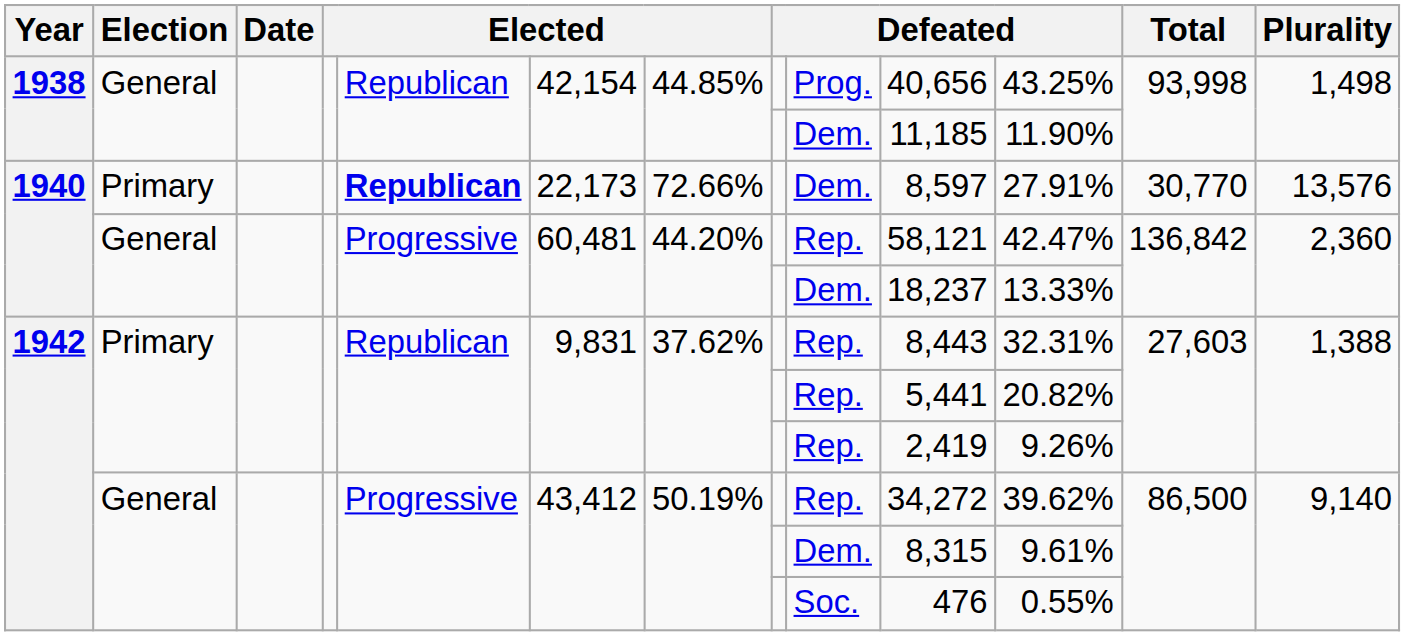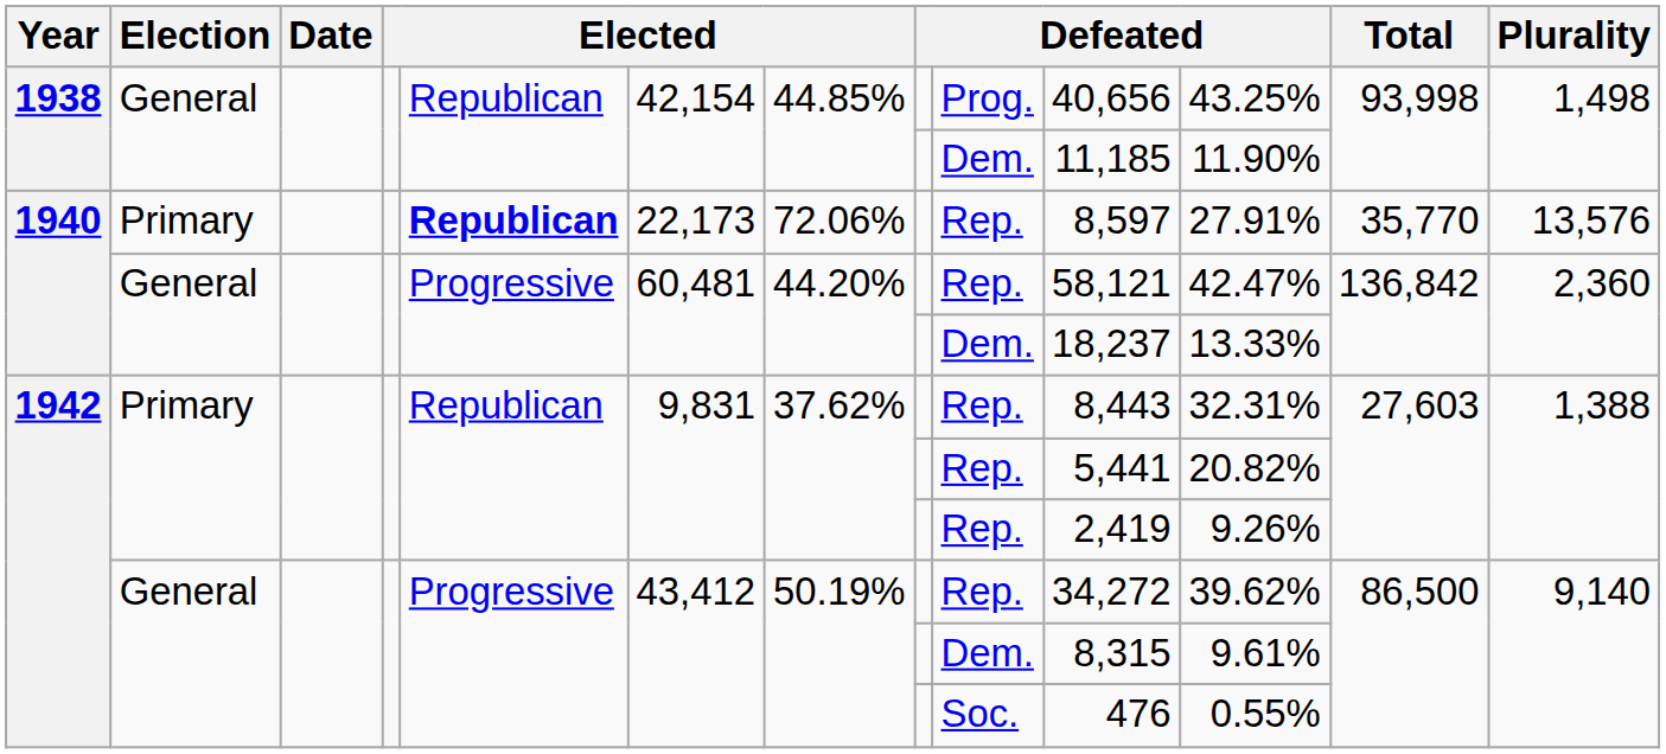1940 / Primary | column 7: 72.66% -> 72.06%
1940 / Primary | column 9: Dem. -> Rep.
1940 / Primary | Total: 30,770 -> 35,770
